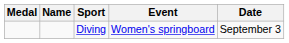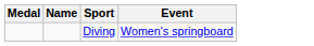- column: Date | September 3
